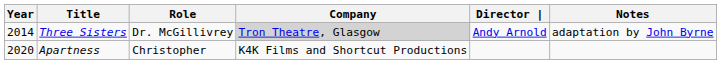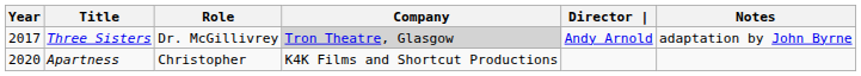Three Sisters | Year: 2014 -> 2017
